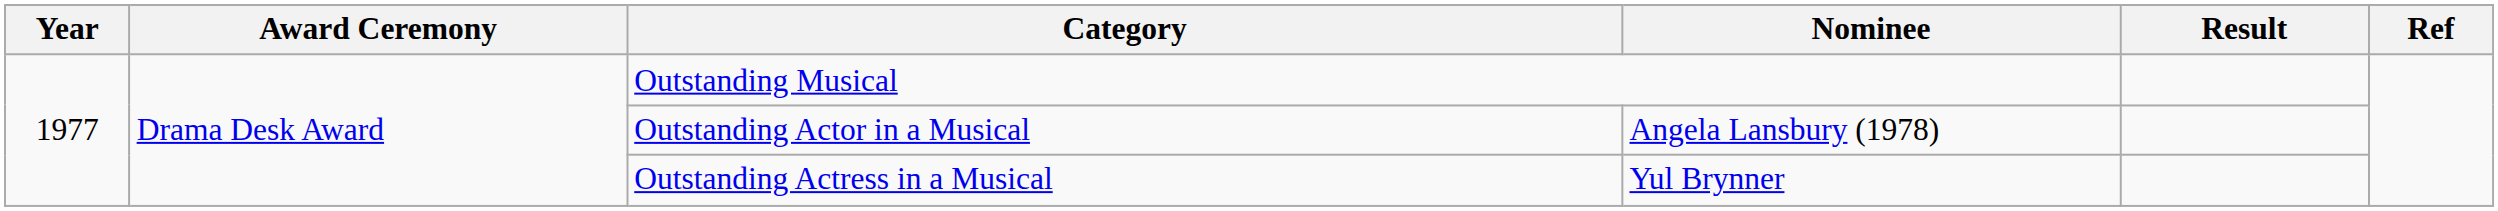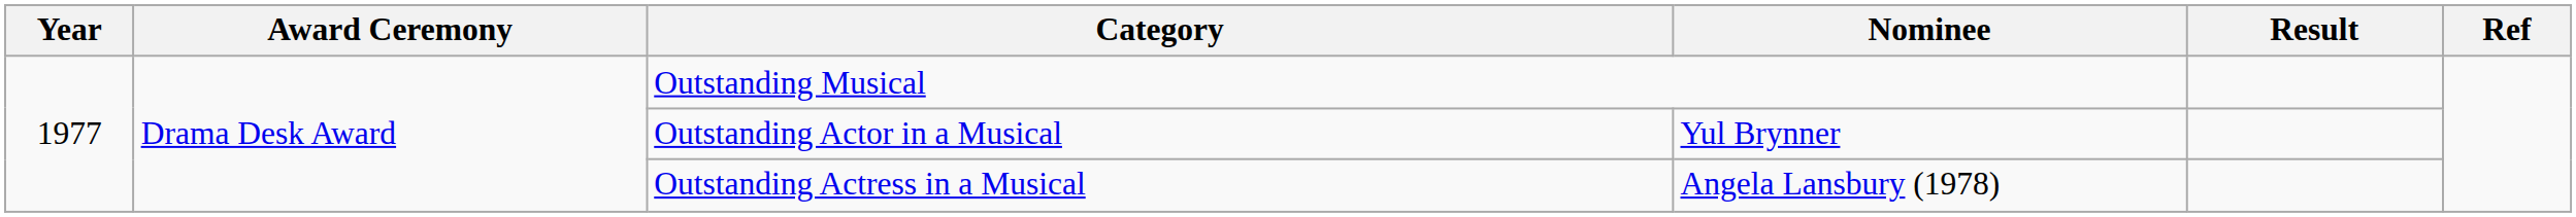Outstanding Actor in a Musical | Nominee: Angela Lansbury (1978) -> Yul Brynner
Outstanding Actress in a Musical | Nominee: Yul Brynner -> Angela Lansbury (1978)
